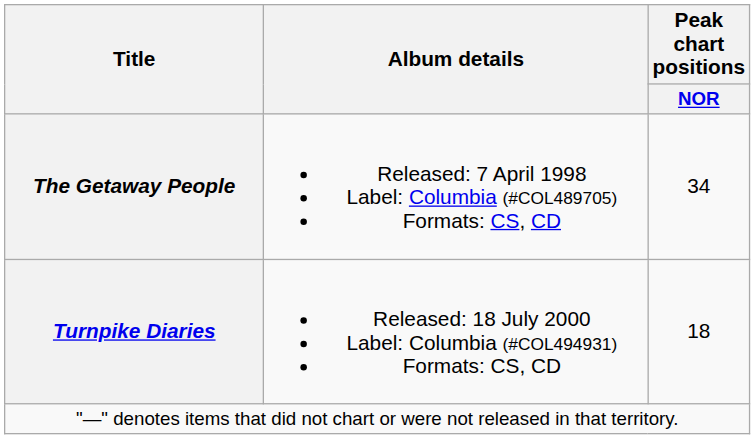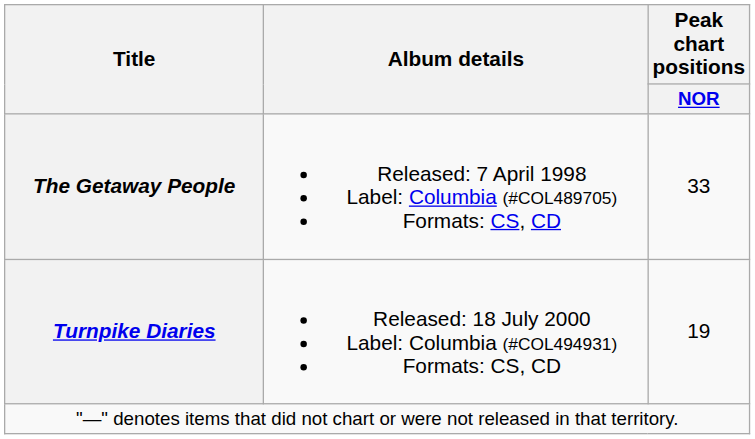The Getaway People | Peak chart positions / NOR: 34 -> 33
Turnpike Diaries | Peak chart positions / NOR: 18 -> 19
